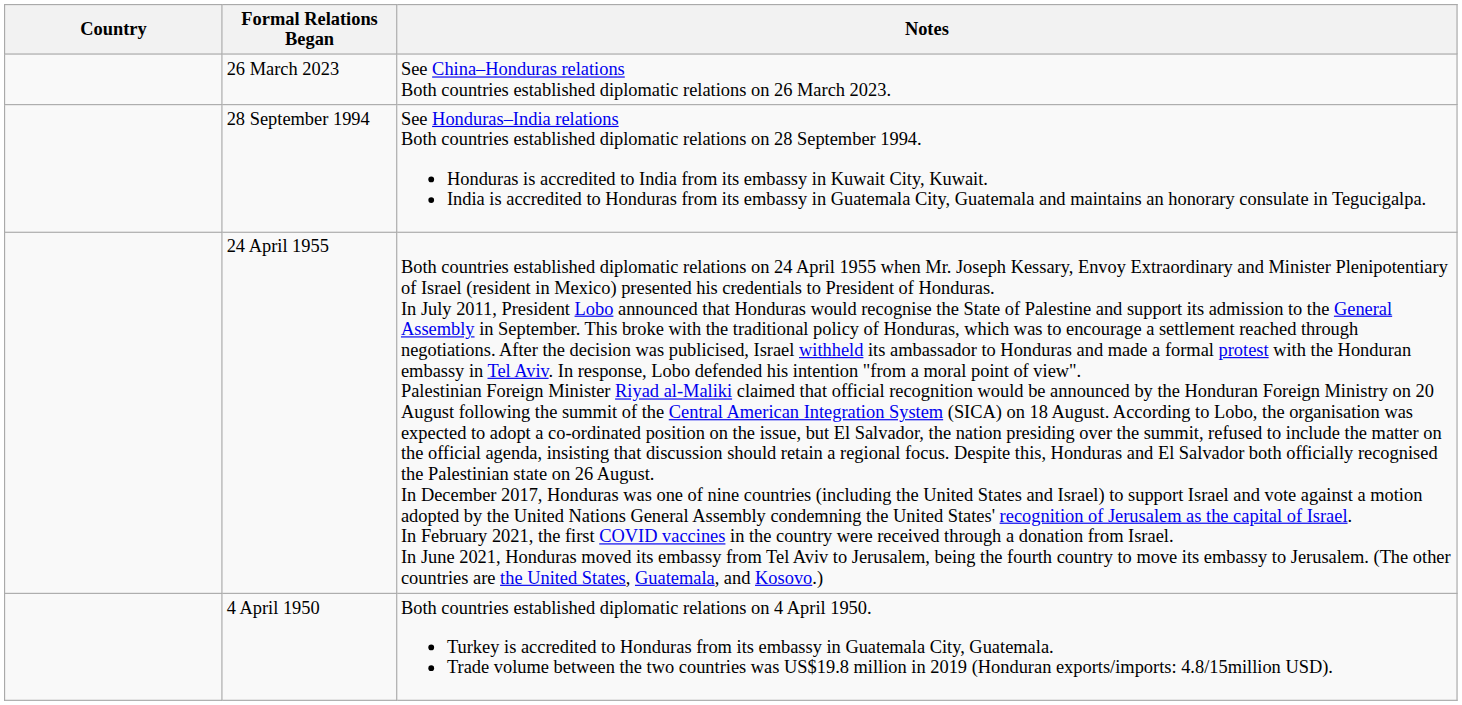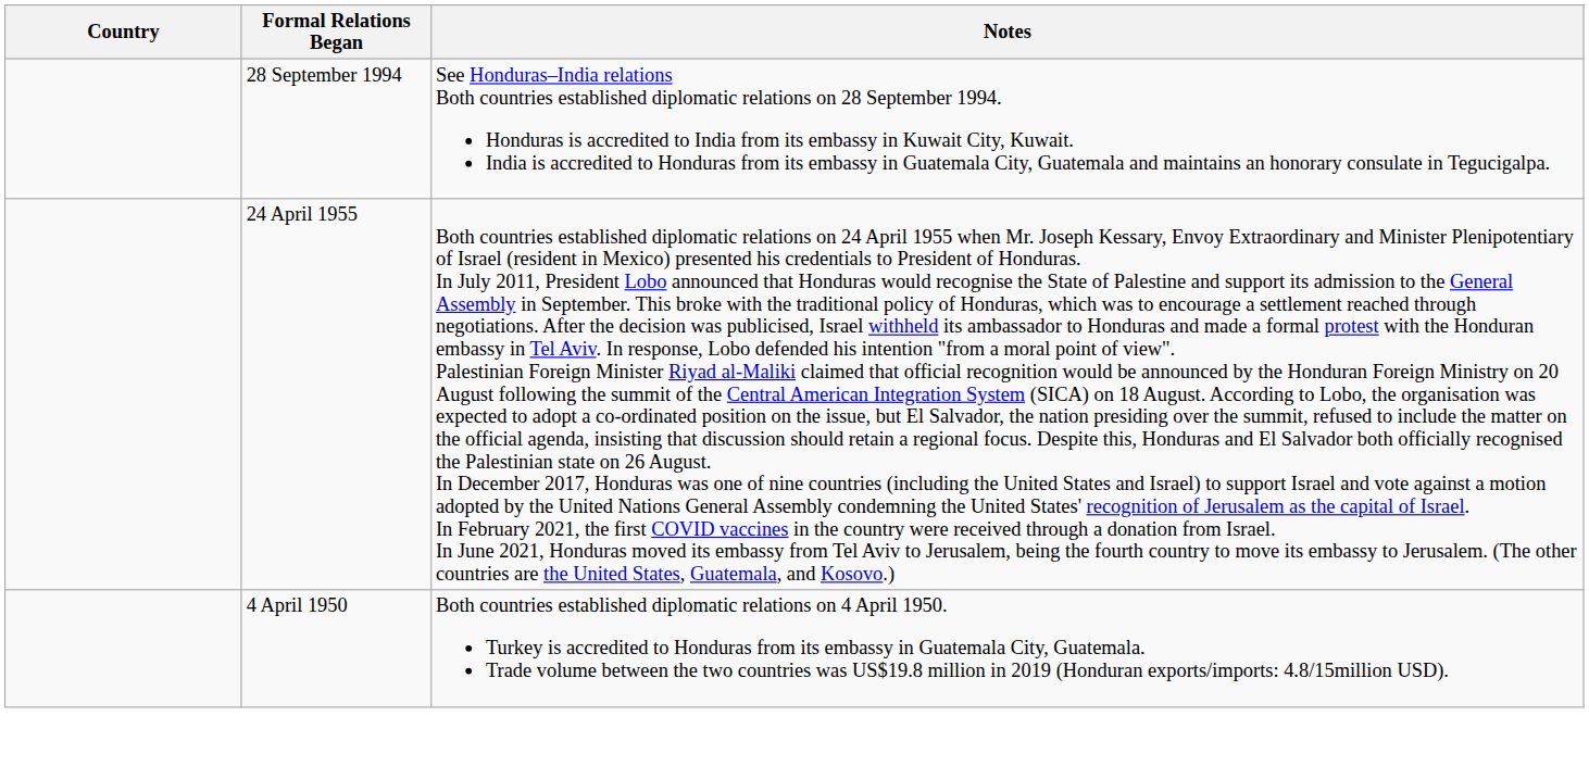- row: 26 March 2023 | See China–Honduras relations Both countries established diplomatic relations on 26 March 2023.
